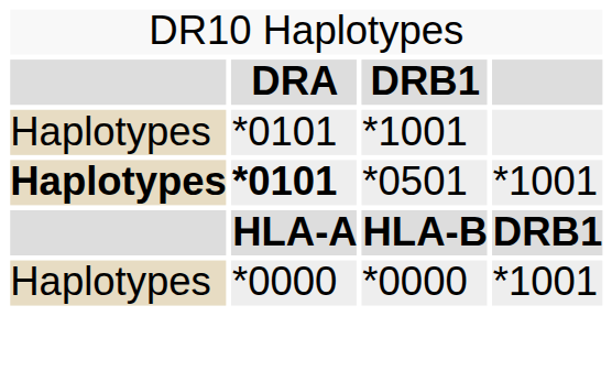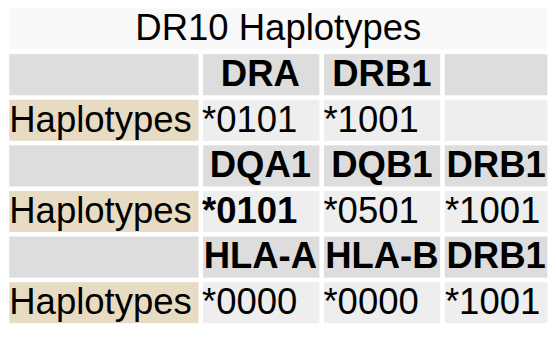+ row: DQA1 | DQB1 | DRB1
*0501 | column 1: bold -> normal
